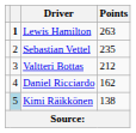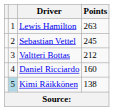Lewis Hamilton | column 2: bold -> normal
Sebastian Vettel | Points: 235 -> 245
Daniel Ricciardo | Points: 162 -> 160
